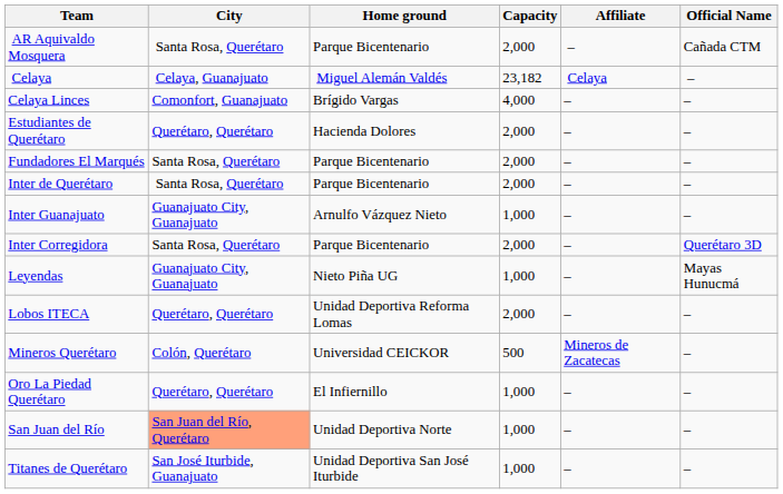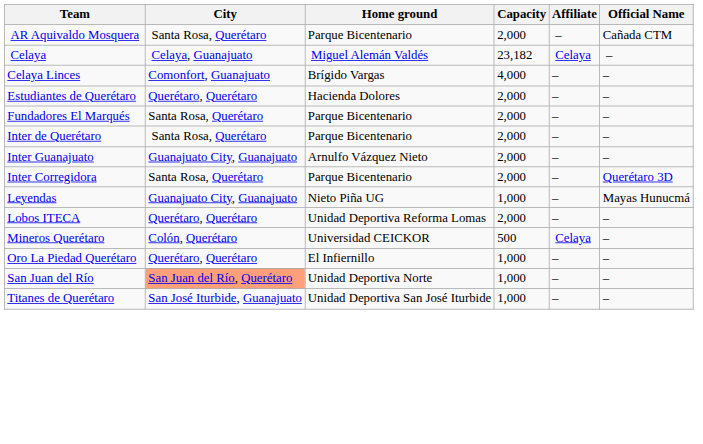Inter Guanajuato | Capacity: 1,000 -> 2,000
Mineros Querétaro | Affiliate: Mineros de Zacatecas -> Celaya
